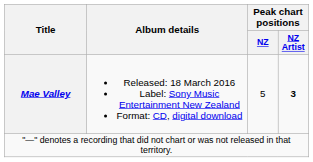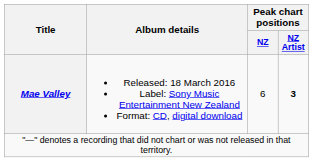Mae Valley | Peak chart positions / NZ: 5 -> 6
